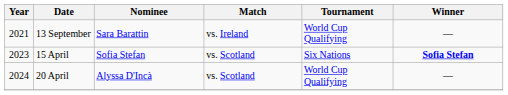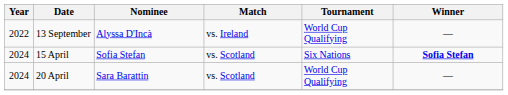13 September | Year: 2021 -> 2022
13 September | Nominee: Sara Barattin -> Alyssa D'Incà
15 April | Year: 2023 -> 2024
20 April | Nominee: Alyssa D'Incà -> Sara Barattin
